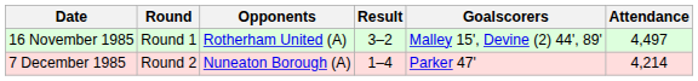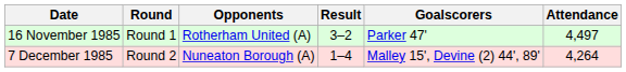16 November 1985 | Goalscorers: Malley 15', Devine (2) 44', 89' -> Parker 47'
7 December 1985 | Goalscorers: Parker 47' -> Malley 15', Devine (2) 44', 89'
7 December 1985 | Attendance: 4,214 -> 4,264
